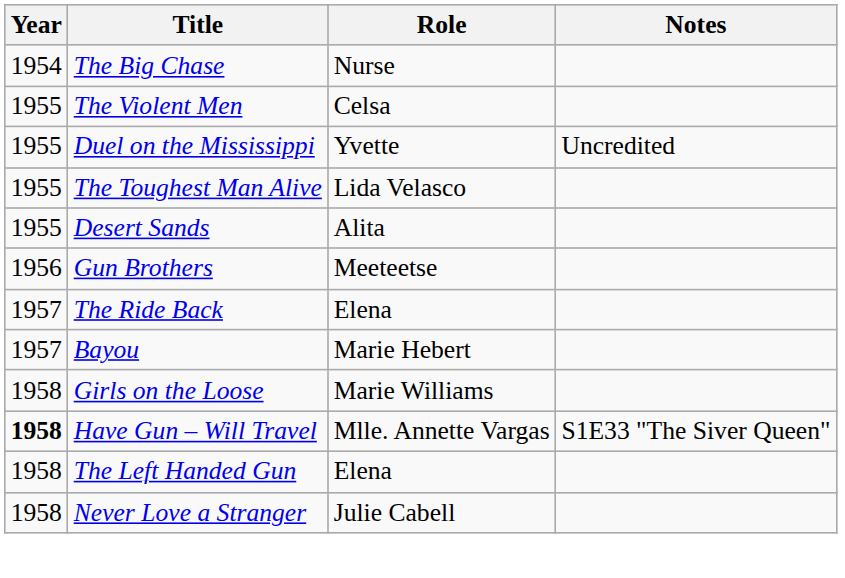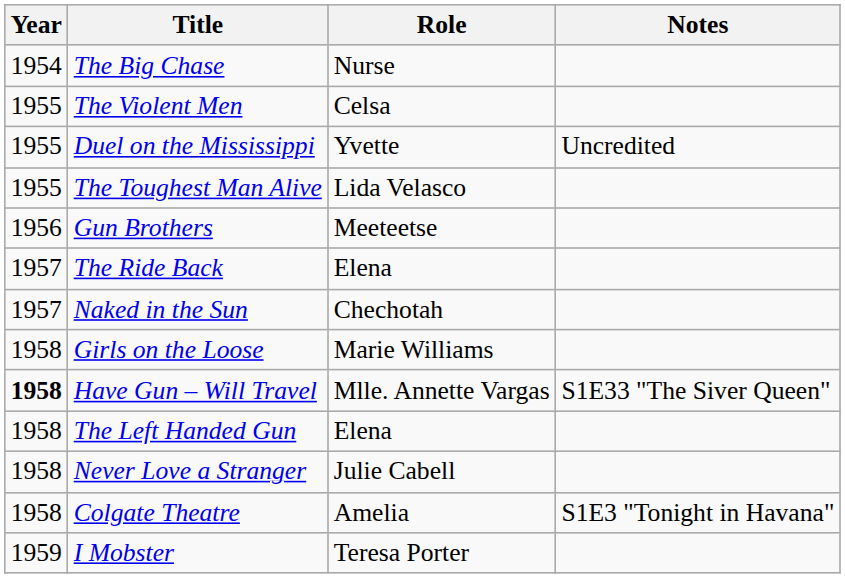- row: 1955 | Desert Sands | Alita
- row: 1957 | Bayou | Marie Hebert
+ row: 1957 | Naked in the Sun | Chechotah
+ row: 1958 | Colgate Theatre | Amelia | S1E3 "Tonight in Havana"
+ row: 1959 | I Mobster | Teresa Porter
